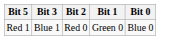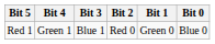+ column: Bit 4 | Green 1
